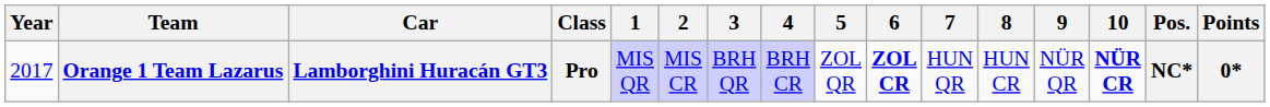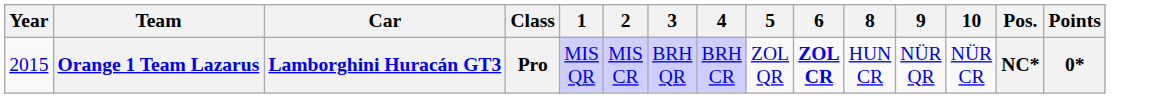- column: 7 | HUN QR
Orange 1 Team Lazarus | Year: 2017 -> 2015
Orange 1 Team Lazarus | 10: bold -> normal
